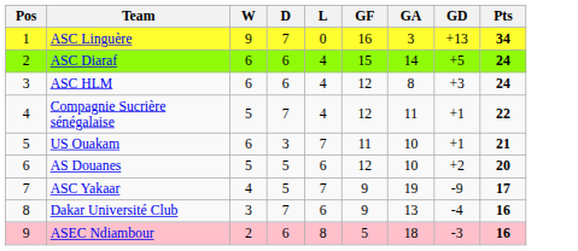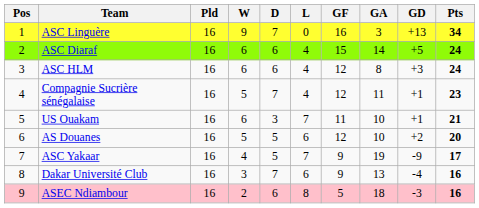+ column: Pld | 16 | 16 | 16 | 16 | 16 | 16 | 16 | 16 | 16
Compagnie Sucrière sénégalaise | Pts: 22 -> 23
